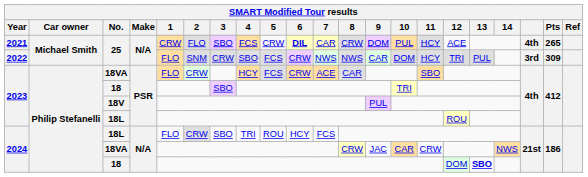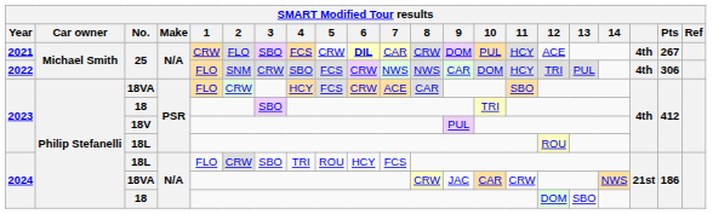2021 / 25 | Pts: 265 -> 267
2022 / 25 | column 19: 3rd -> 4th
2022 / 25 | Pts: 309 -> 306
2024 / 18 | 13: bold -> normal
